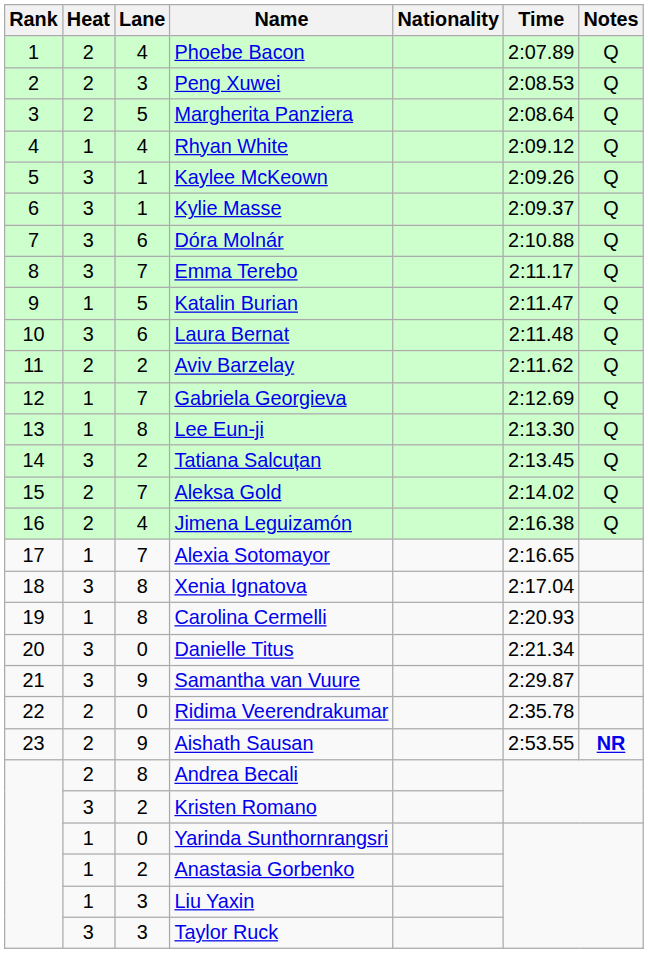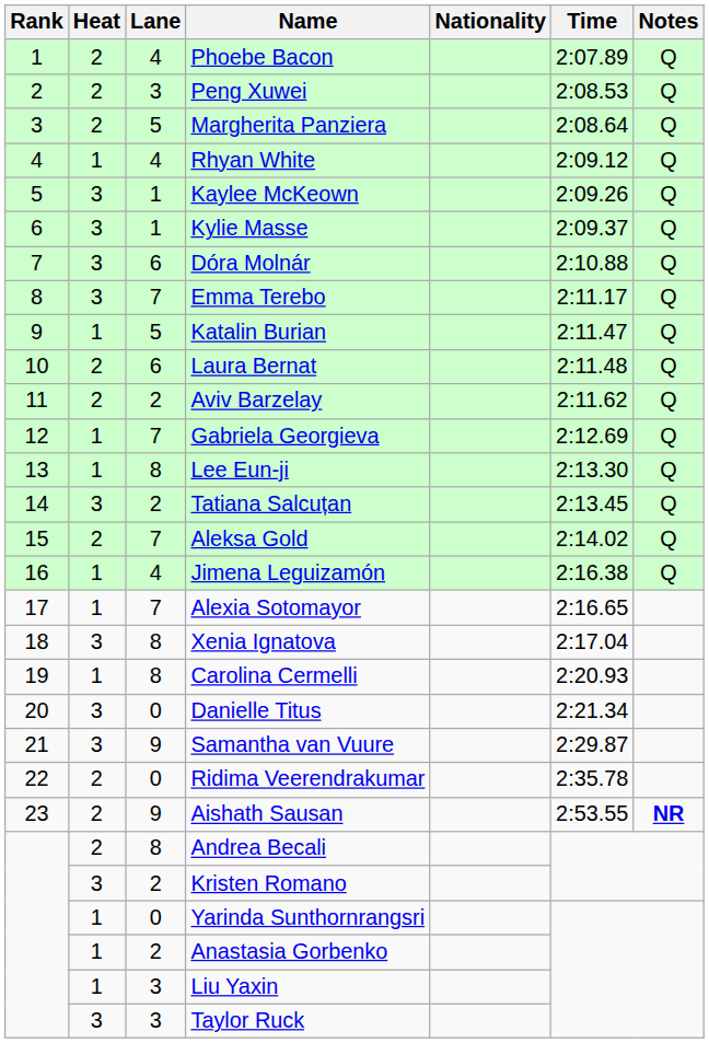Laura Bernat | Heat: 3 -> 2
Jimena Leguizamón | Heat: 2 -> 1
